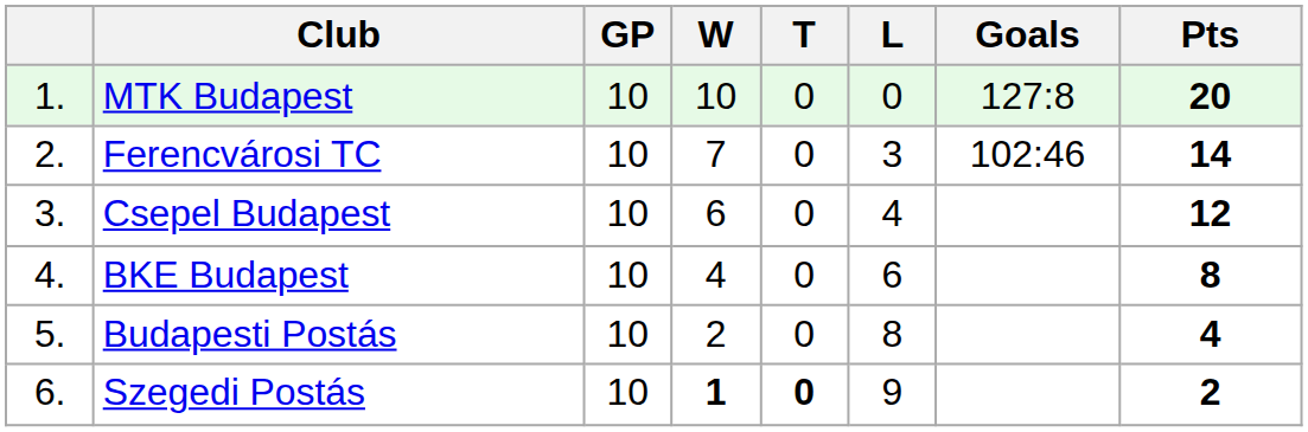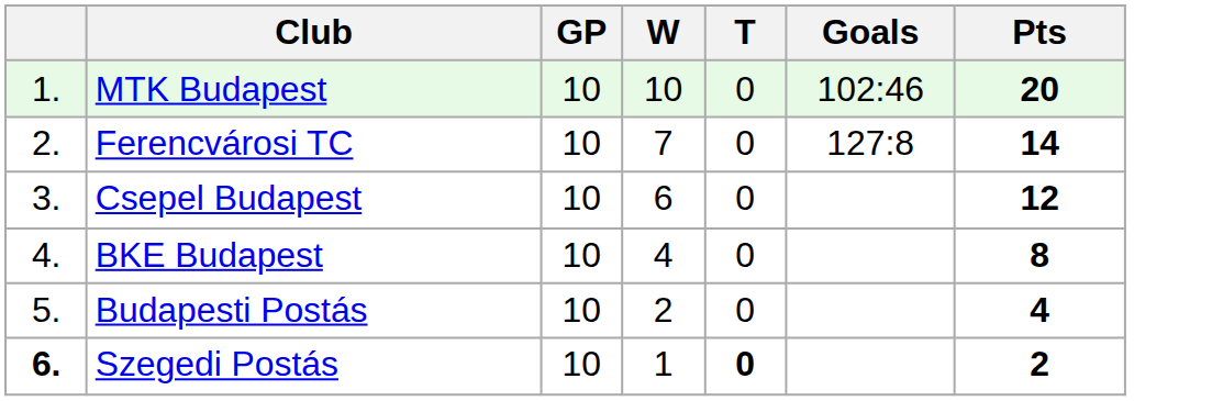- column: L | 0 | 3 | 4 | 6 | 8 | 9
MTK Budapest | Goals: 127:8 -> 102:46
Ferencvárosi TC | Goals: 102:46 -> 127:8
Szegedi Postás | column 1: normal -> bold
Szegedi Postás | W: bold -> normal
